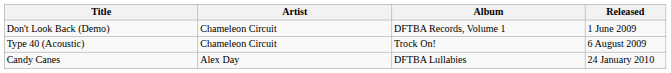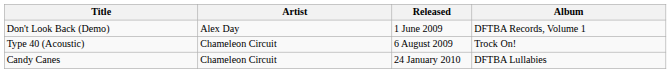columns swapped: Album <-> Released
Don't Look Back (Demo) | Artist: Chameleon Circuit -> Alex Day
Candy Canes | Artist: Alex Day -> Chameleon Circuit
